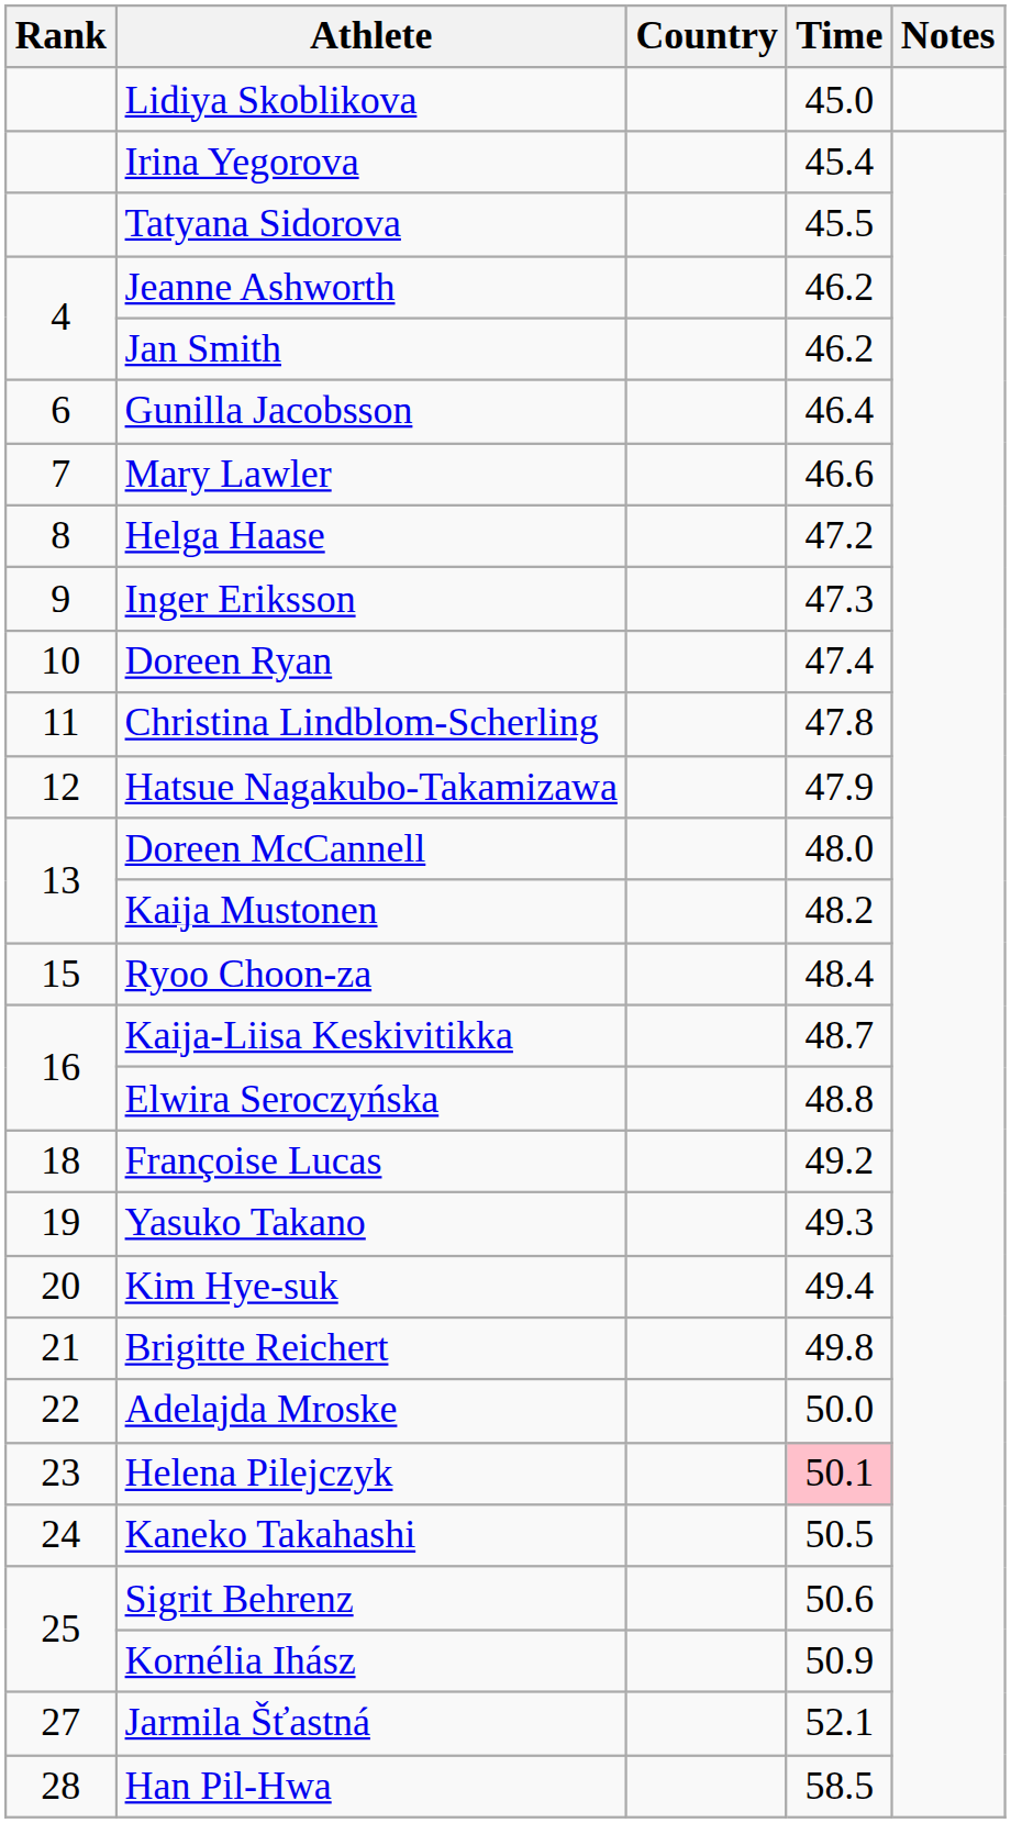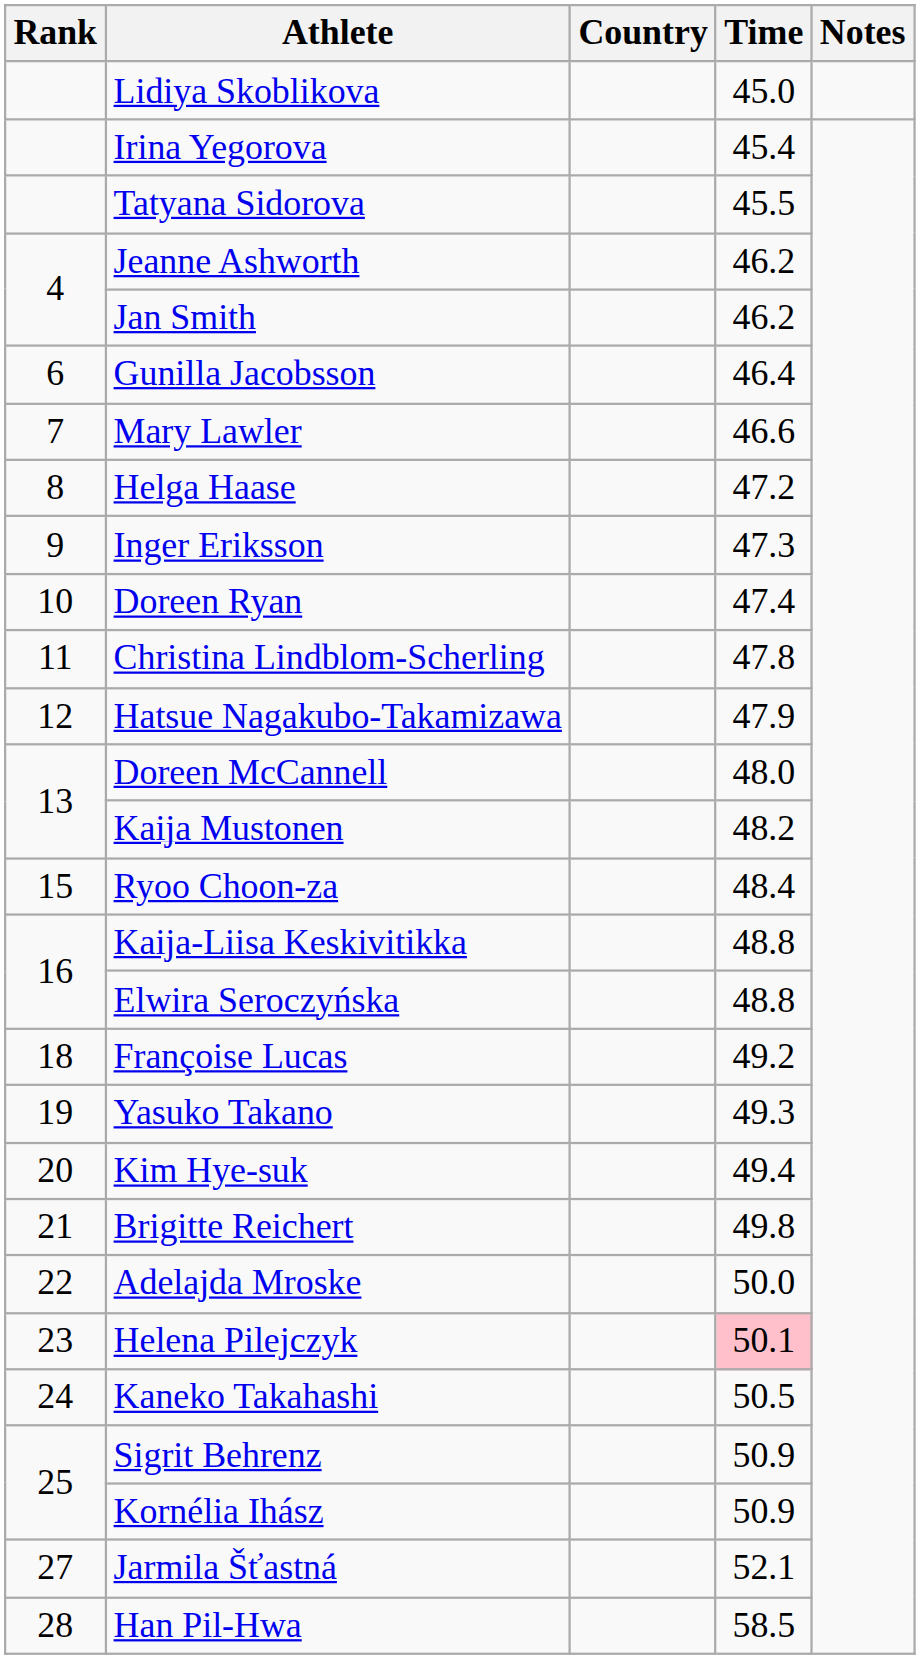Kaija-Liisa Keskivitikka | Time: 48.7 -> 48.8
Sigrit Behrenz | Time: 50.6 -> 50.9
